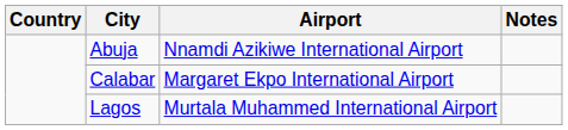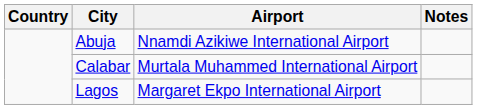Calabar | Airport: Margaret Ekpo International Airport -> Murtala Muhammed International Airport
Lagos | Airport: Murtala Muhammed International Airport -> Margaret Ekpo International Airport
